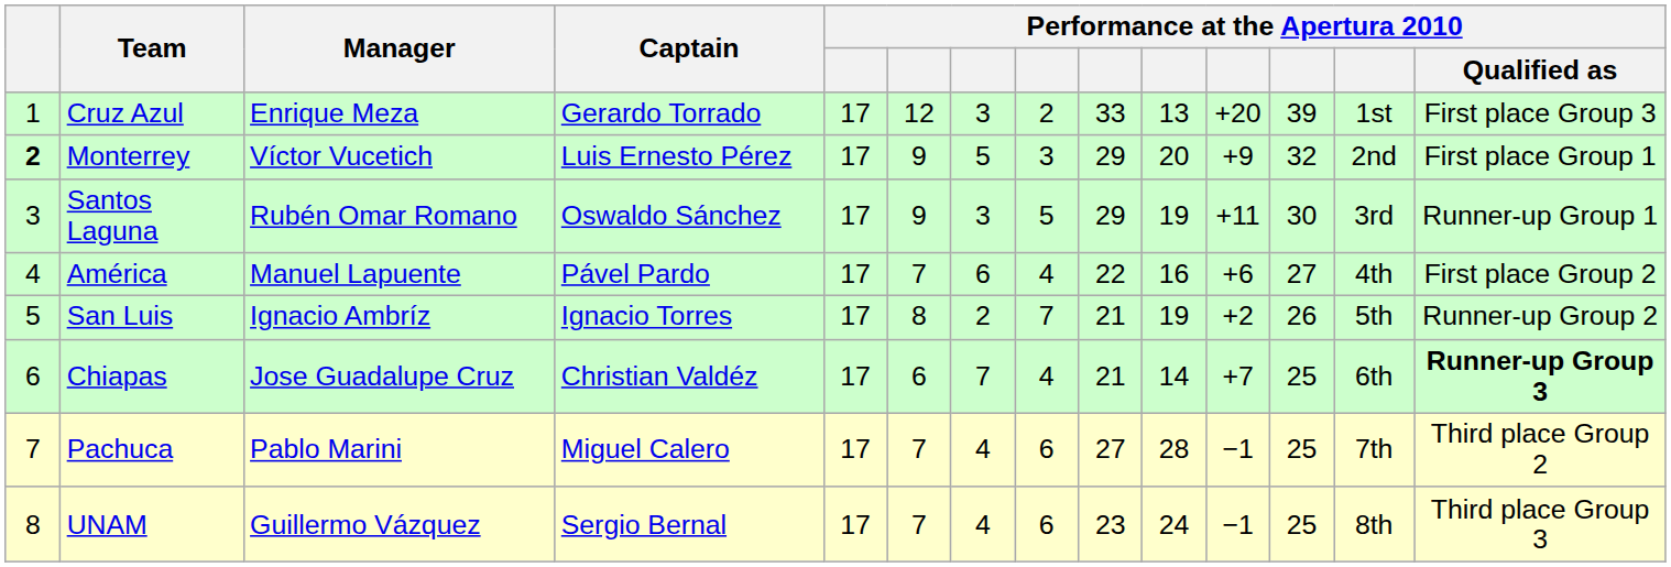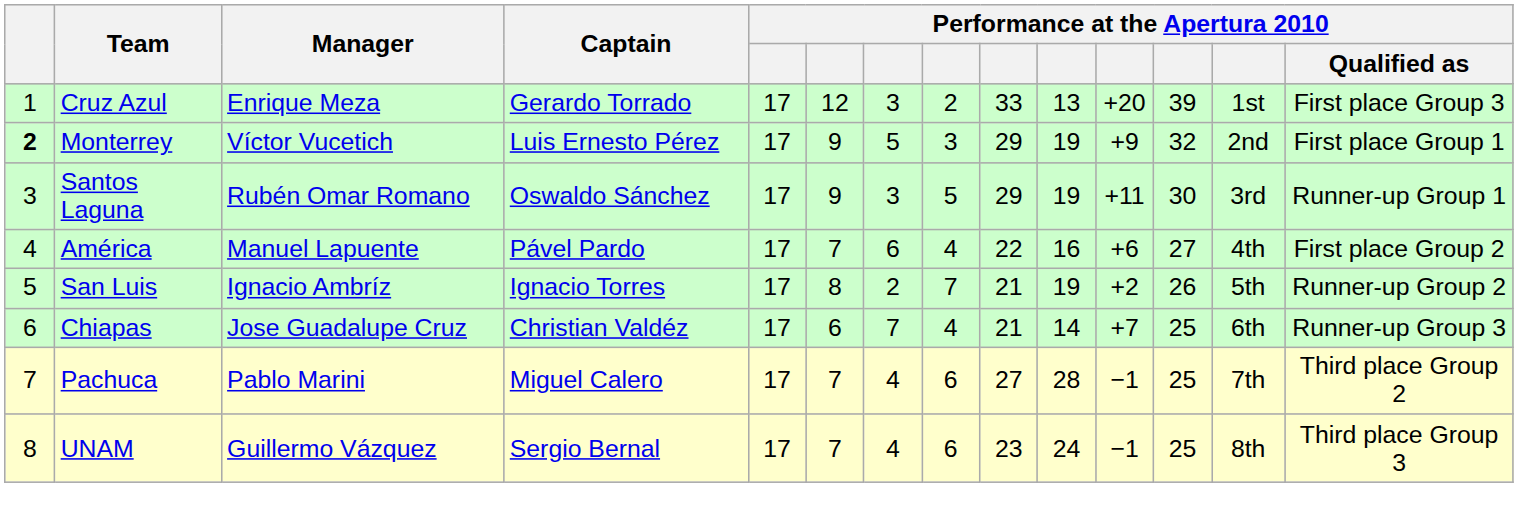Monterrey | column 10: 20 -> 19
Chiapas | Performance at the Apertura 2010 / Qualified as: bold -> normal
